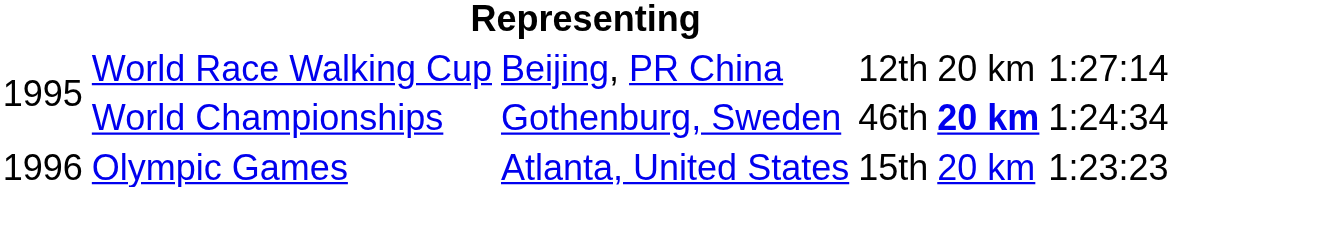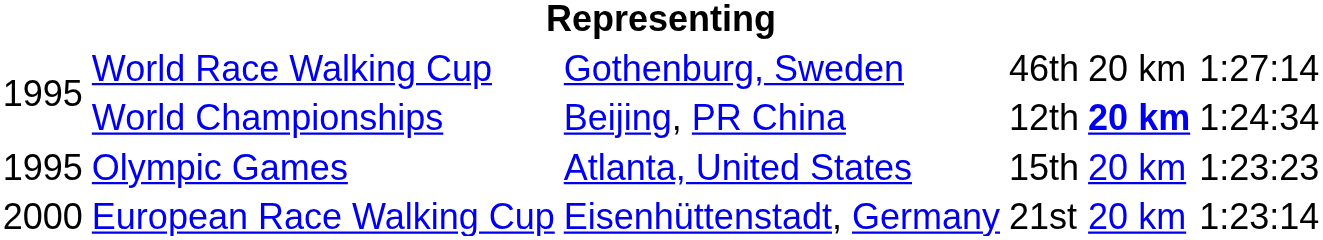World Race Walking Cup | column 3: Beijing, PR China -> Gothenburg, Sweden
World Race Walking Cup | column 4: 12th -> 46th
World Championships | column 3: Gothenburg, Sweden -> Beijing, PR China
World Championships | column 4: 46th -> 12th
Olympic Games | column 1: 1996 -> 1995
+ row: 2000 | European Race Walking Cup | Eisenhüttenstadt, Germany | 21st | 20 km | 1:23:14
